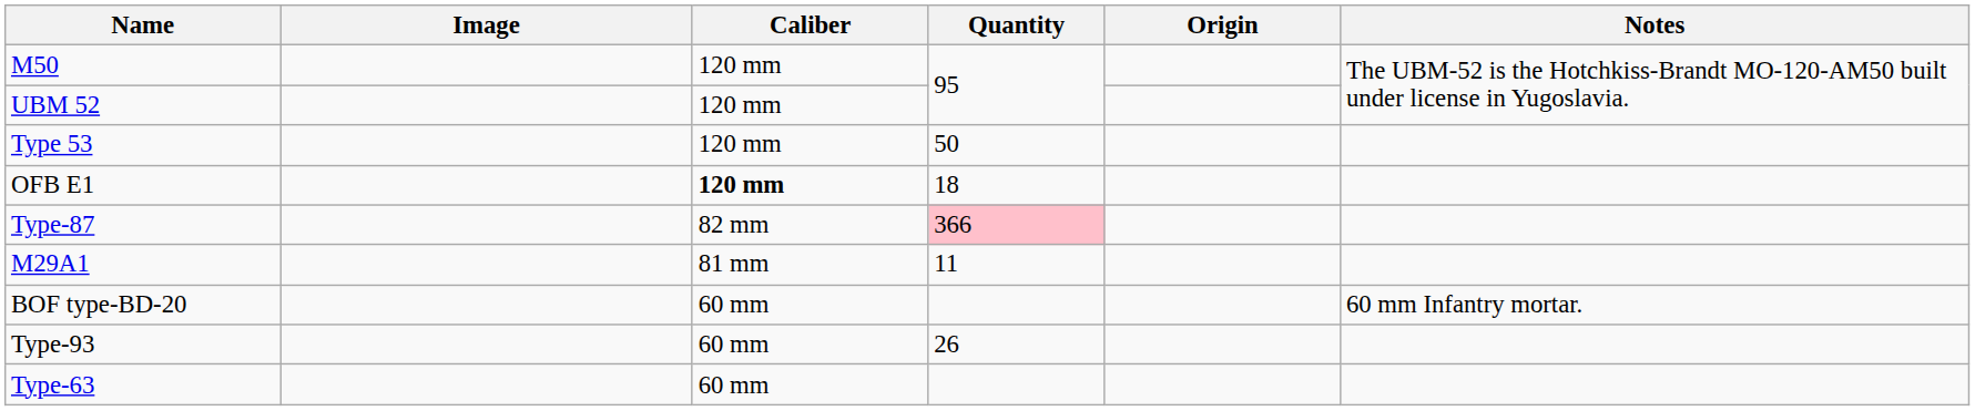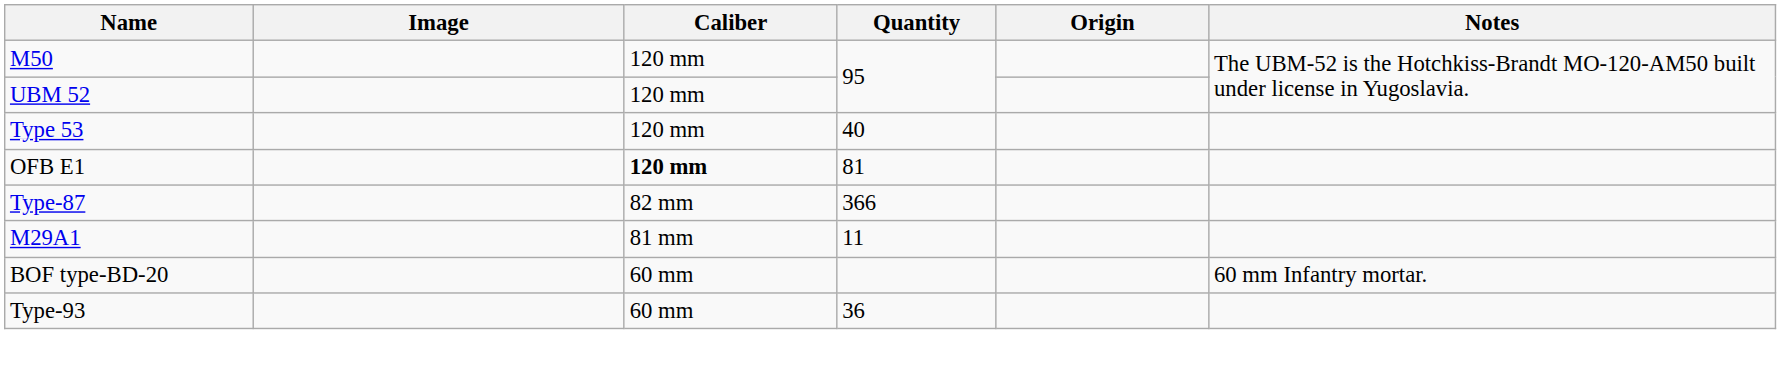Type 53 | Quantity: 50 -> 40
OFB E1 | Quantity: 18 -> 81
Type-87 | Quantity: pink background -> no background
Type-93 | Quantity: 26 -> 36
- row: Type-63 | 60 mm
